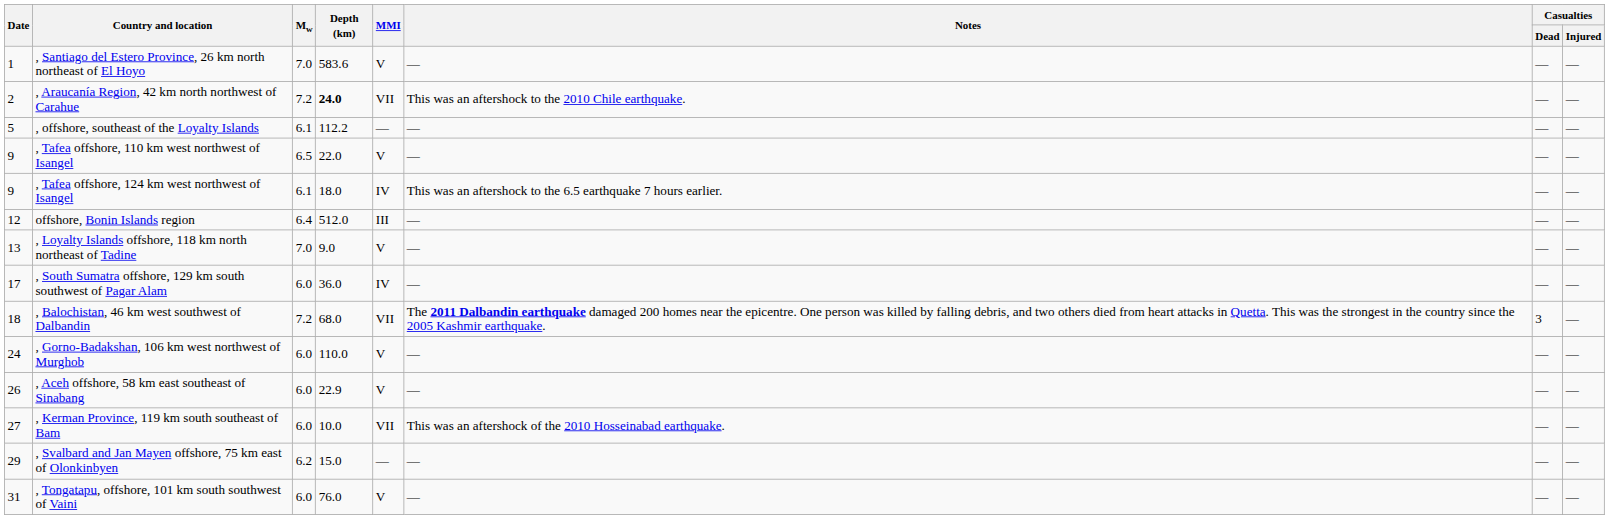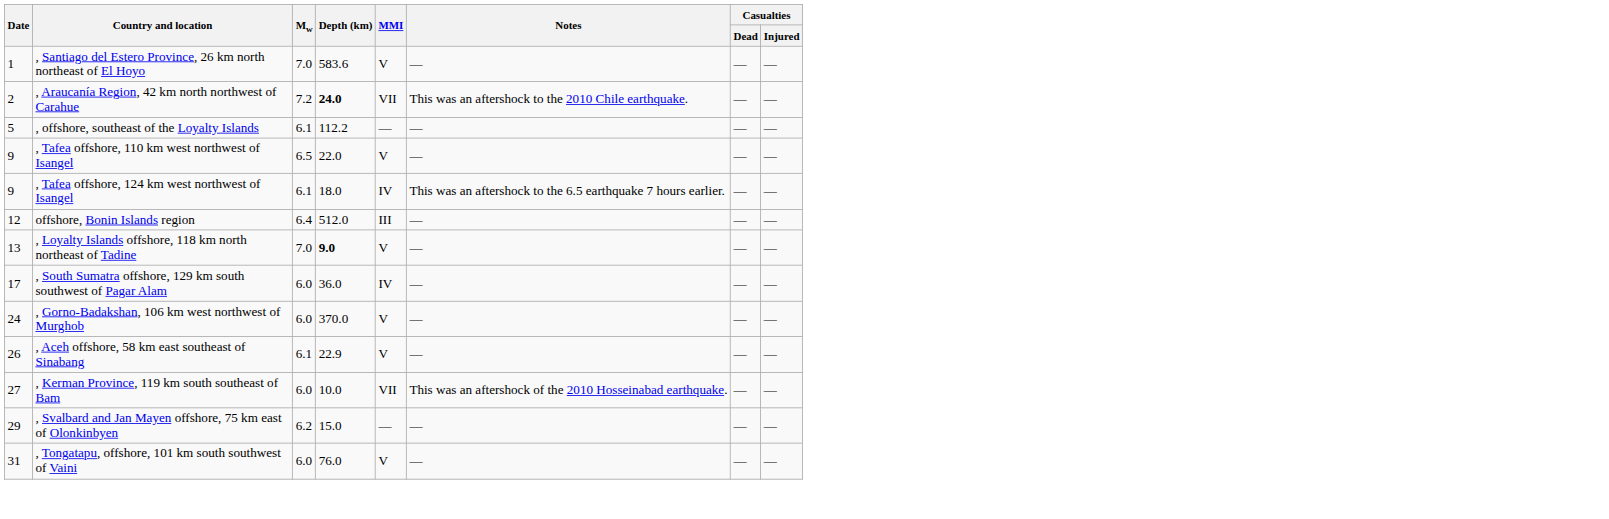, Loyalty Islands offshore, 118 km north northeast of Tadine | Depth (km): normal -> bold
- row: 18 | , Balochistan, 46 km west southwest of Dalbandin | 7.2 | 68.0 | VII | The 2011 Dalbandin earthquake damaged 200 homes near the epicentre. One person was killed by falling debris, and two others died from heart attacks in Quetta. This was the strongest in the country since the 2005 Kashmir earthquake. | 3 | —
, Gorno-Badakshan, 106 km west northwest of Murghob | Depth (km): 110.0 -> 370.0
, Aceh offshore, 58 km east southeast of Sinabang | Mw: 6.0 -> 6.1
